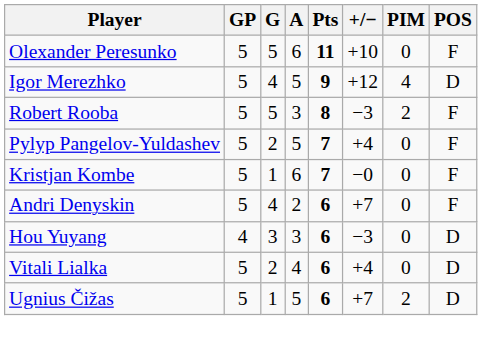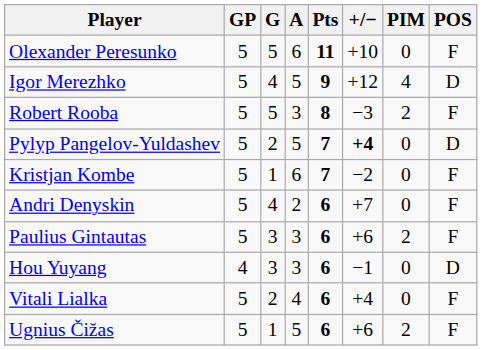Pylyp Pangelov-Yuldashev | +/−: normal -> bold
Pylyp Pangelov-Yuldashev | POS: F -> D
Kristjan Kombe | +/−: −0 -> −2
+ row: Paulius Gintautas | 5 | 3 | 3 | 6 | +6 | 2 | F
Hou Yuyang | +/−: −3 -> −1
Vitali Lialka | POS: D -> F
Ugnius Čižas | +/−: +7 -> +6
Ugnius Čižas | POS: D -> F
